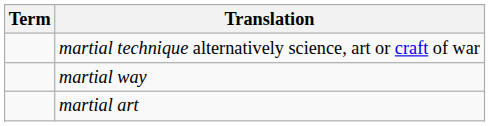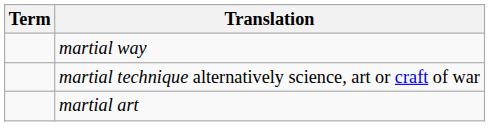rows swapped: martial way <-> martial technique alternatively science, art or craft of war
